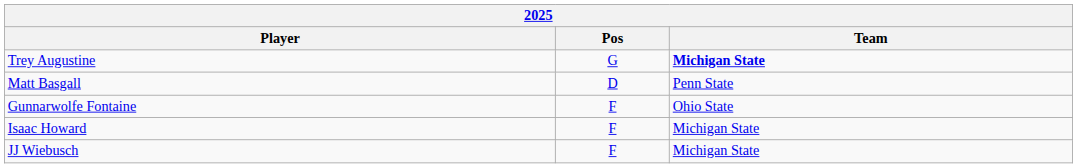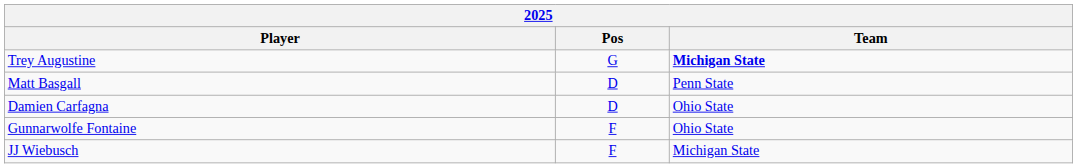+ row: Damien Carfagna | D | Ohio State
- row: Isaac Howard | F | Michigan State
